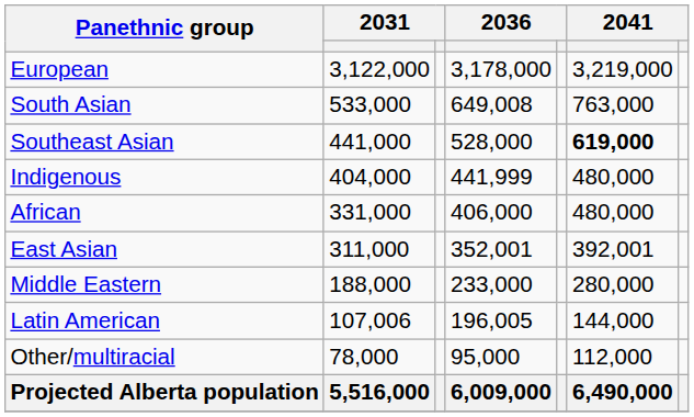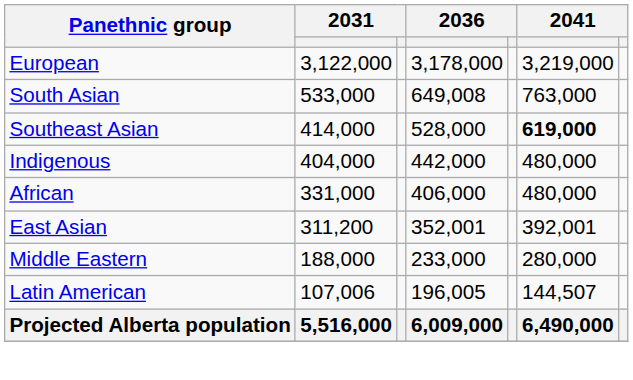Southeast Asian | column 2: 441,000 -> 414,000
Indigenous | column 4: 441,999 -> 442,000
East Asian | column 2: 311,000 -> 311,200
Latin American | column 6: 144,000 -> 144,507
- row: Other/multiracial | 78,000 | 95,000 | 112,000
